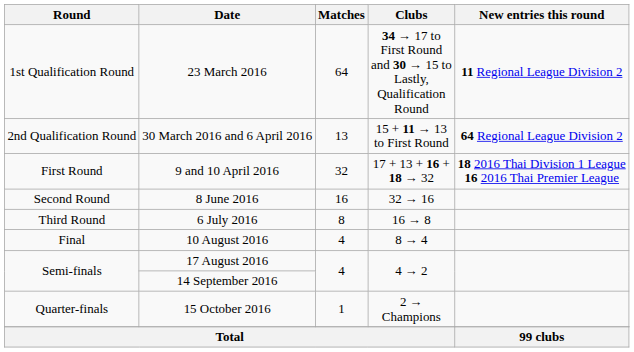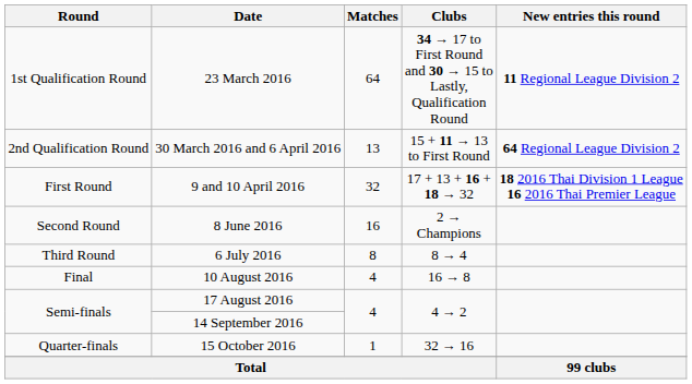8 June 2016 | Clubs: 32 → 16 -> 2 → Champions
6 July 2016 | Clubs: 16 → 8 -> 8 → 4
10 August 2016 | Clubs: 8 → 4 -> 16 → 8
15 October 2016 | Clubs: 2 → Champions -> 32 → 16
